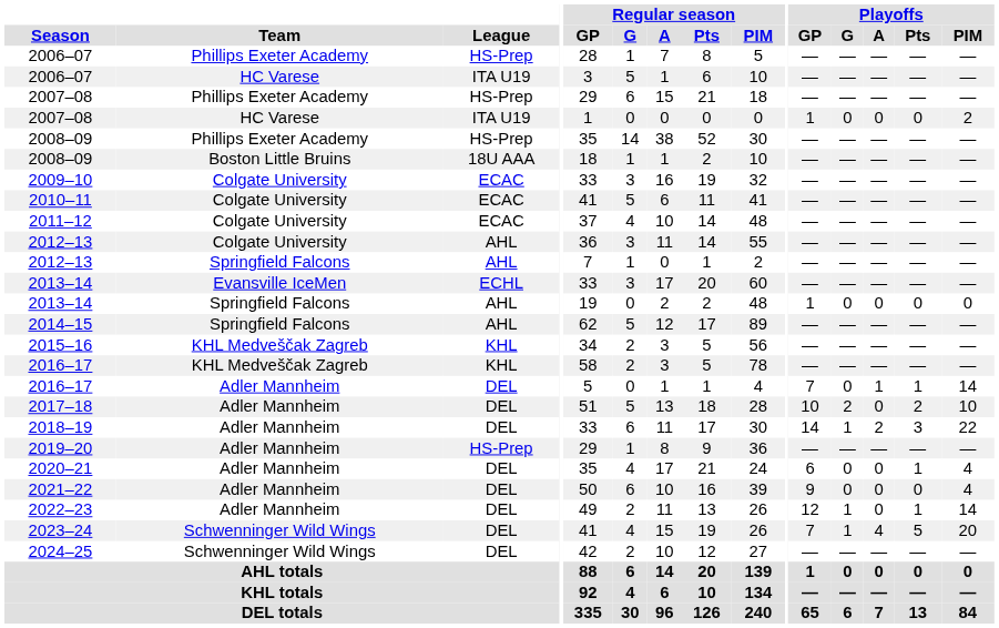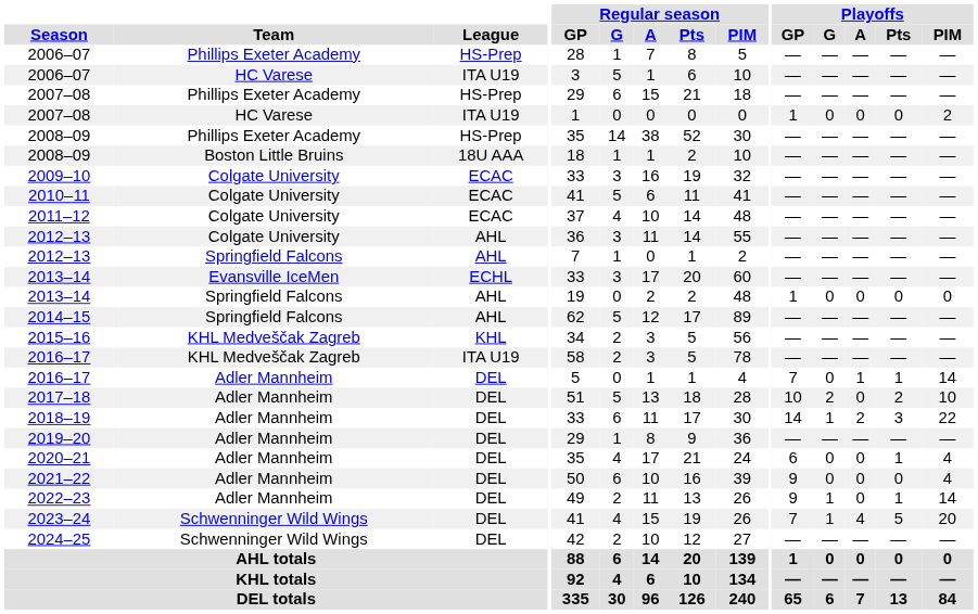2016–17 / KHL Medveščak Zagreb | League: KHL -> ITA U19
2019–20 | League: HS-Prep -> DEL
2022–23 | Playoffs / GP: 12 -> 9
